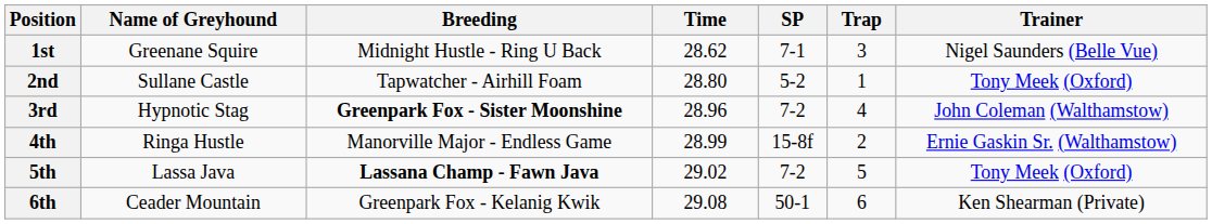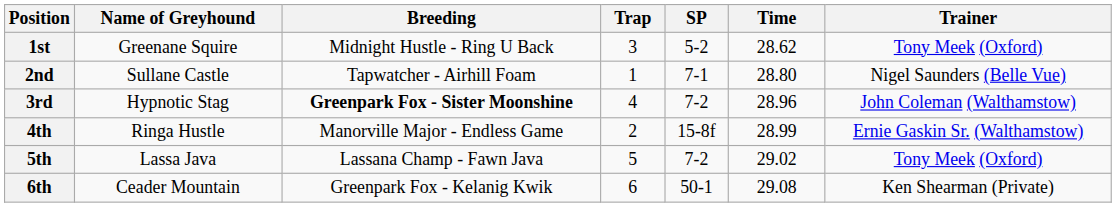columns swapped: Trap <-> Time
1st | SP: 7-1 -> 5-2
1st | Trainer: Nigel Saunders (Belle Vue) -> Tony Meek (Oxford)
2nd | SP: 5-2 -> 7-1
2nd | Trainer: Tony Meek (Oxford) -> Nigel Saunders (Belle Vue)
5th | Breeding: bold -> normal
